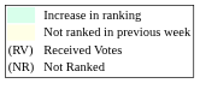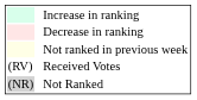+ row: Decrease in ranking
Not Ranked | column 1: no background -> lightgrey background
